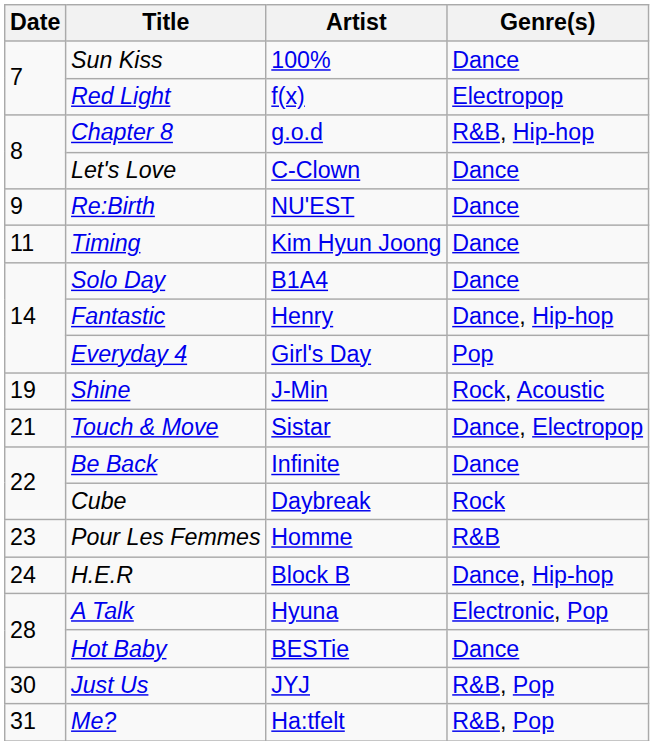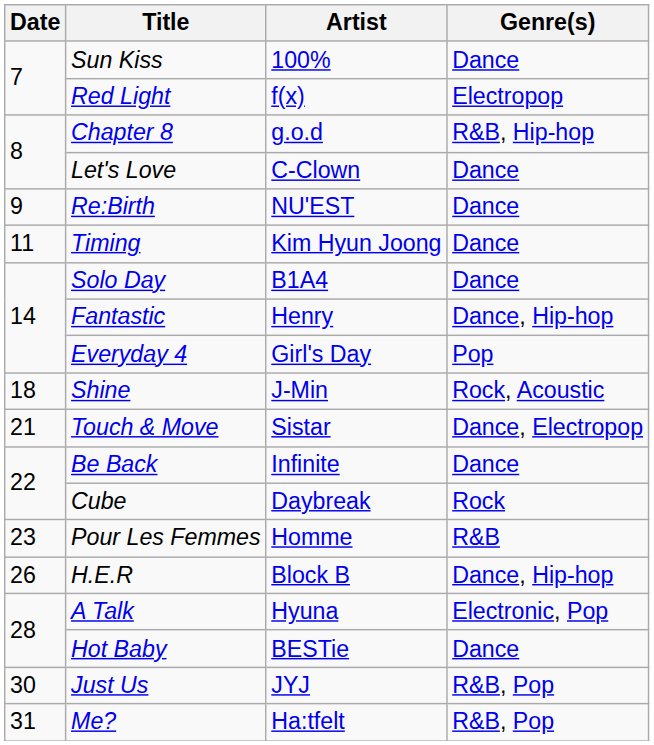Shine | Date: 19 -> 18
H.E.R | Date: 24 -> 26
